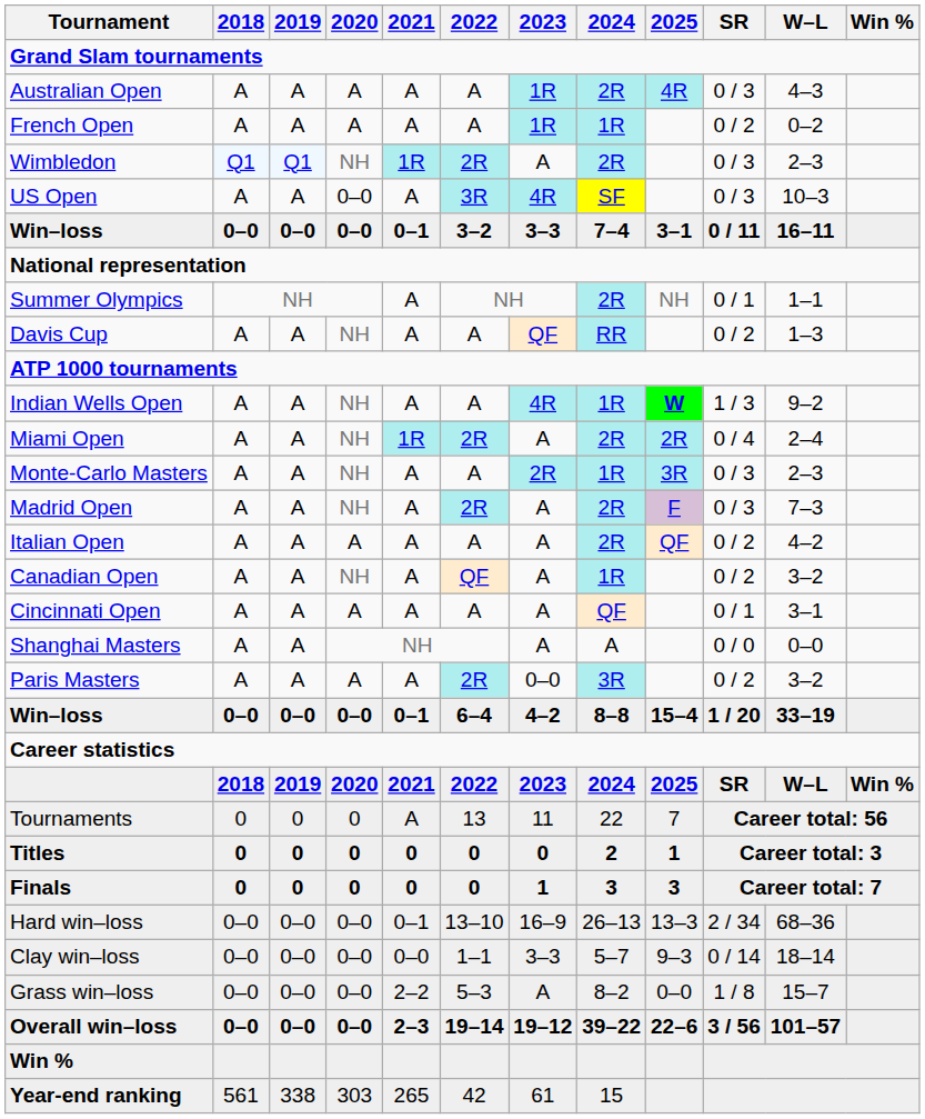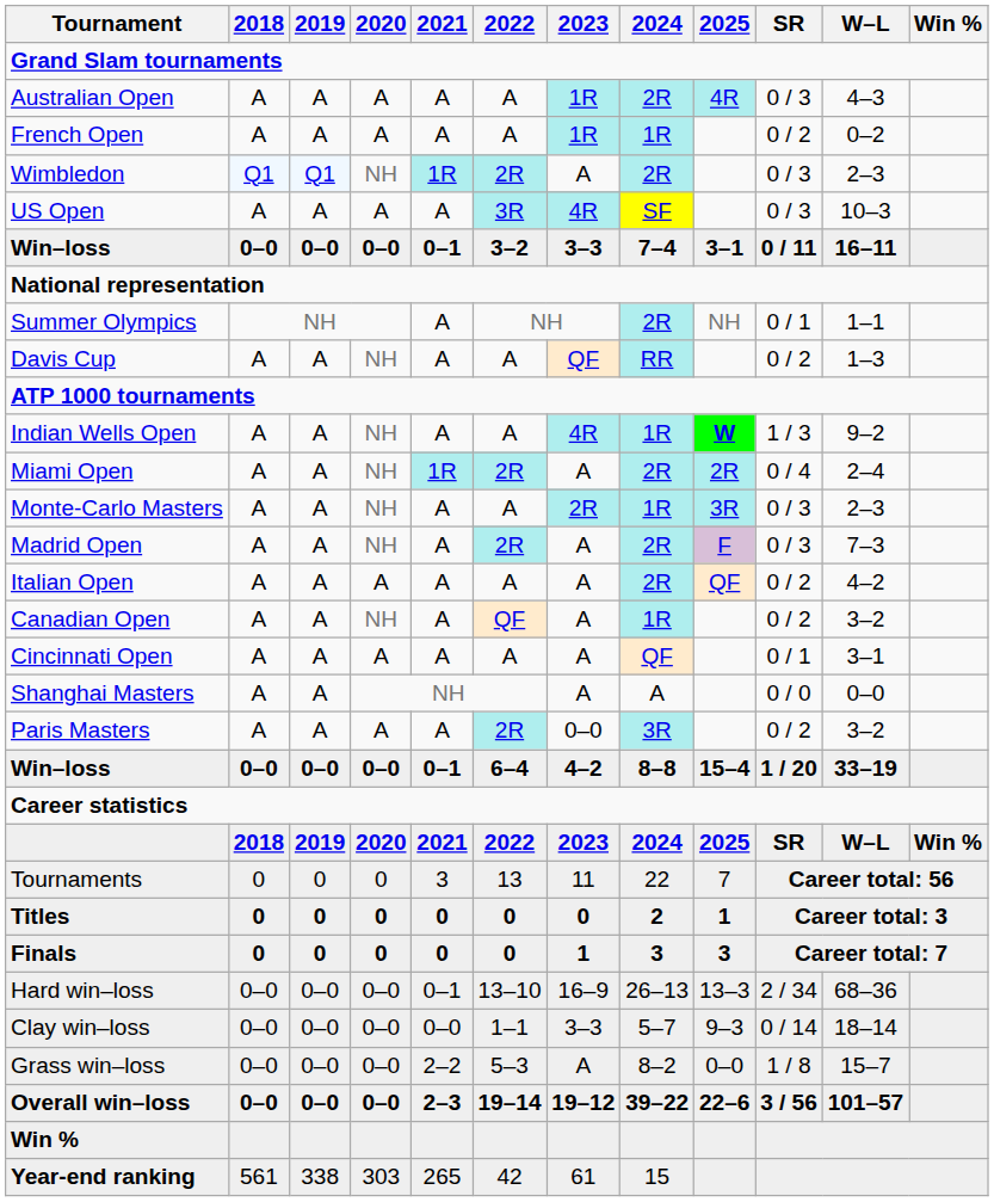US Open | 2020: 0–0 -> A
Tournaments | 2021: A -> 3
